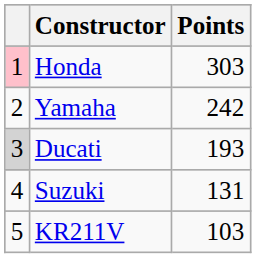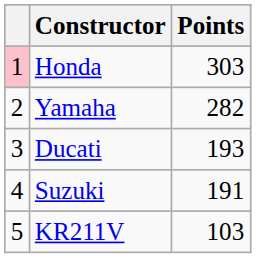Yamaha | Points: 242 -> 282
Ducati | column 1: lightgrey background -> no background
Suzuki | Points: 131 -> 191
